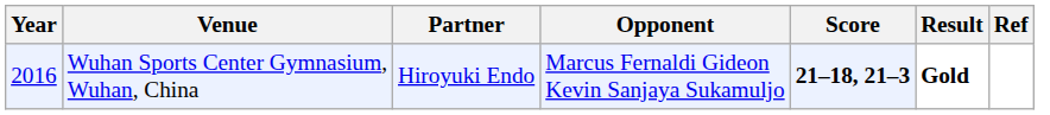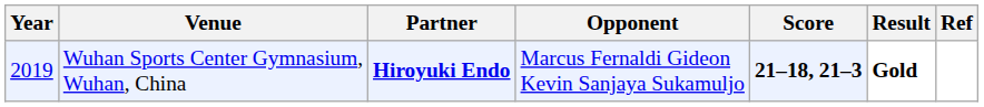Wuhan Sports Center Gymnasium, Wuhan, China | Year: 2016 -> 2019
Wuhan Sports Center Gymnasium, Wuhan, China | Partner: normal -> bold
